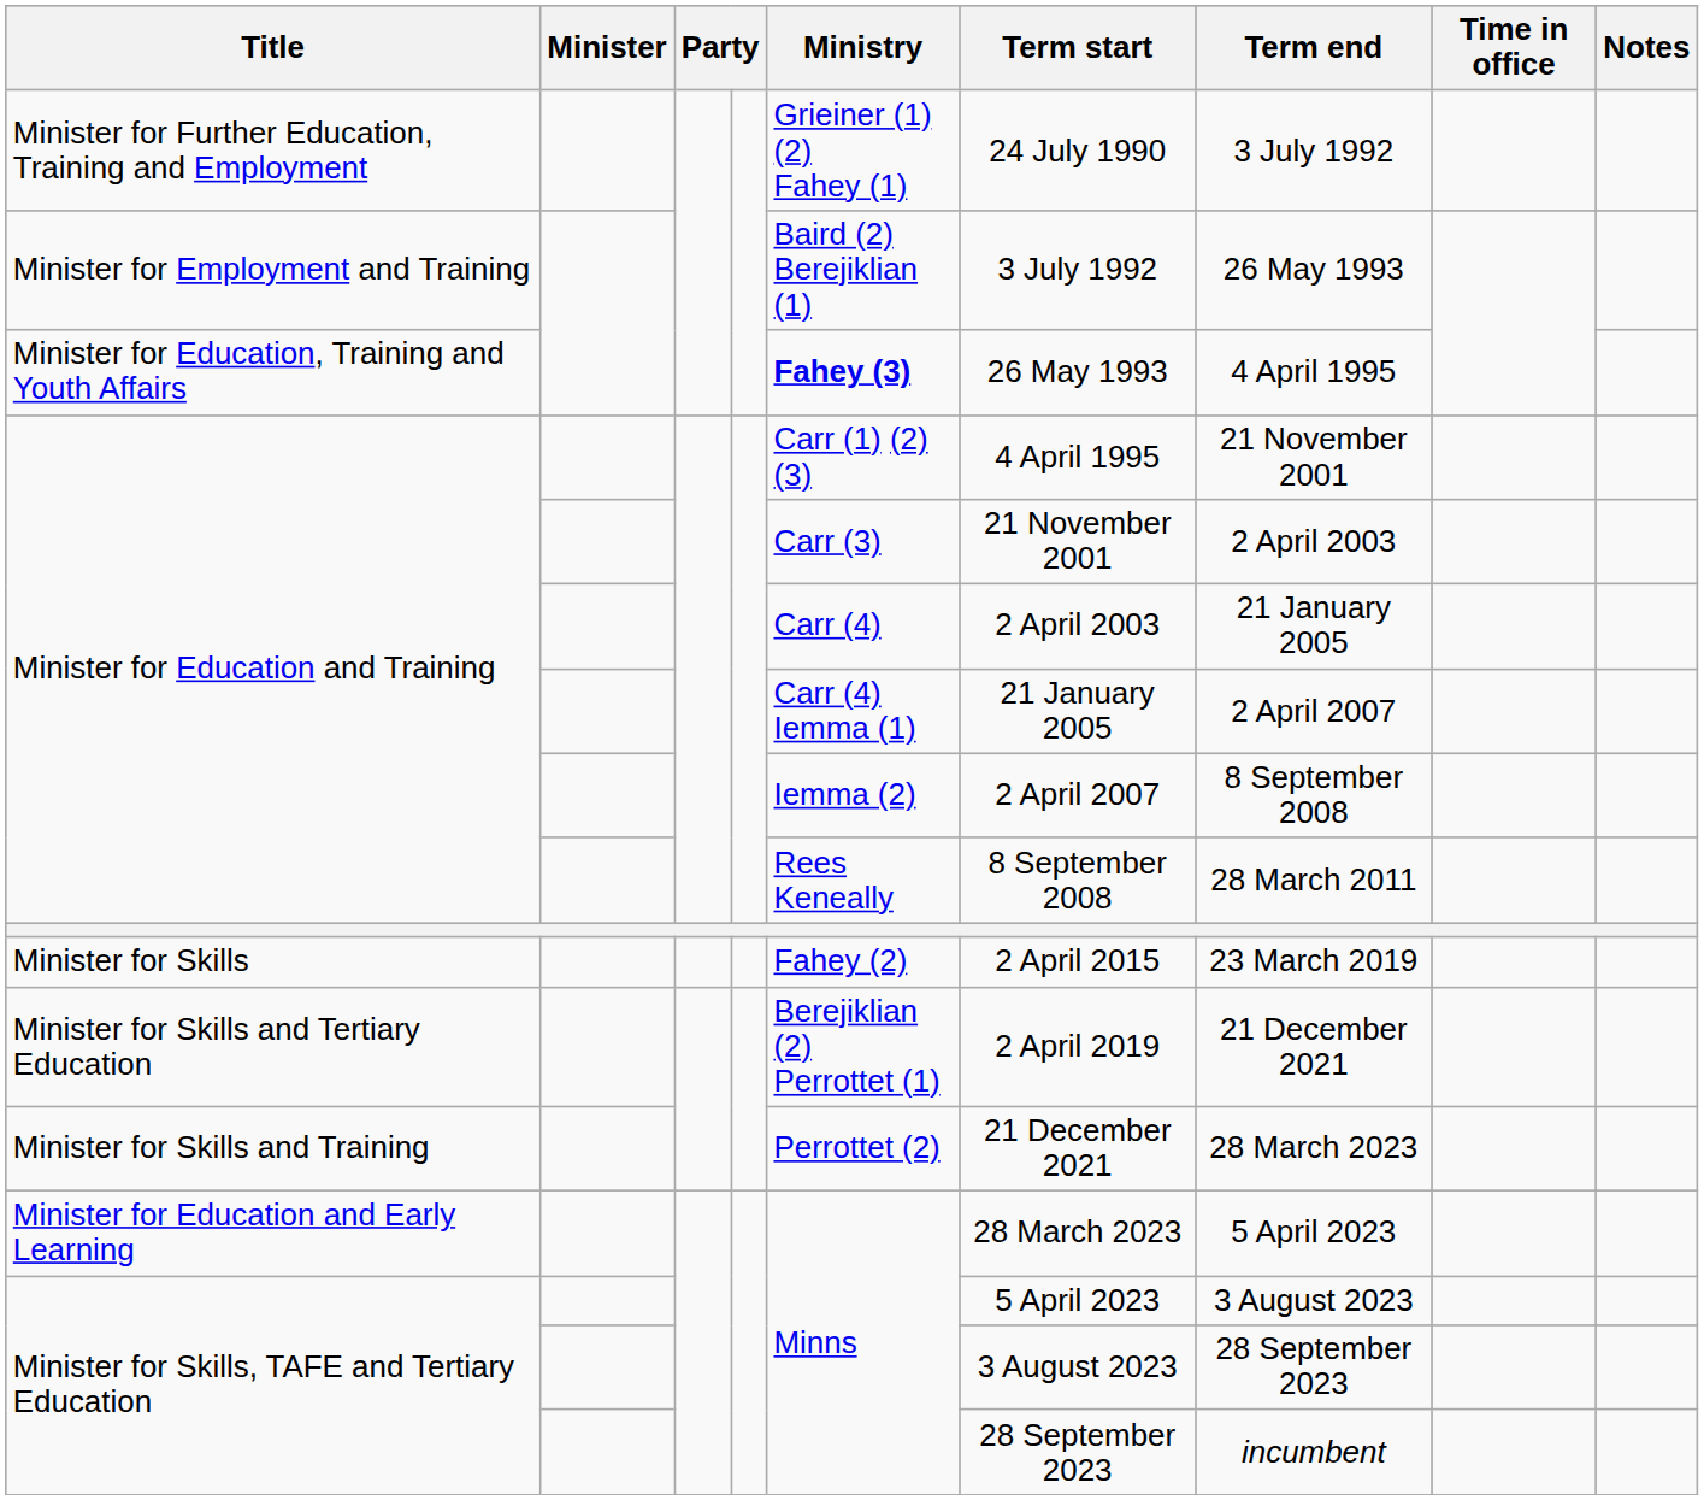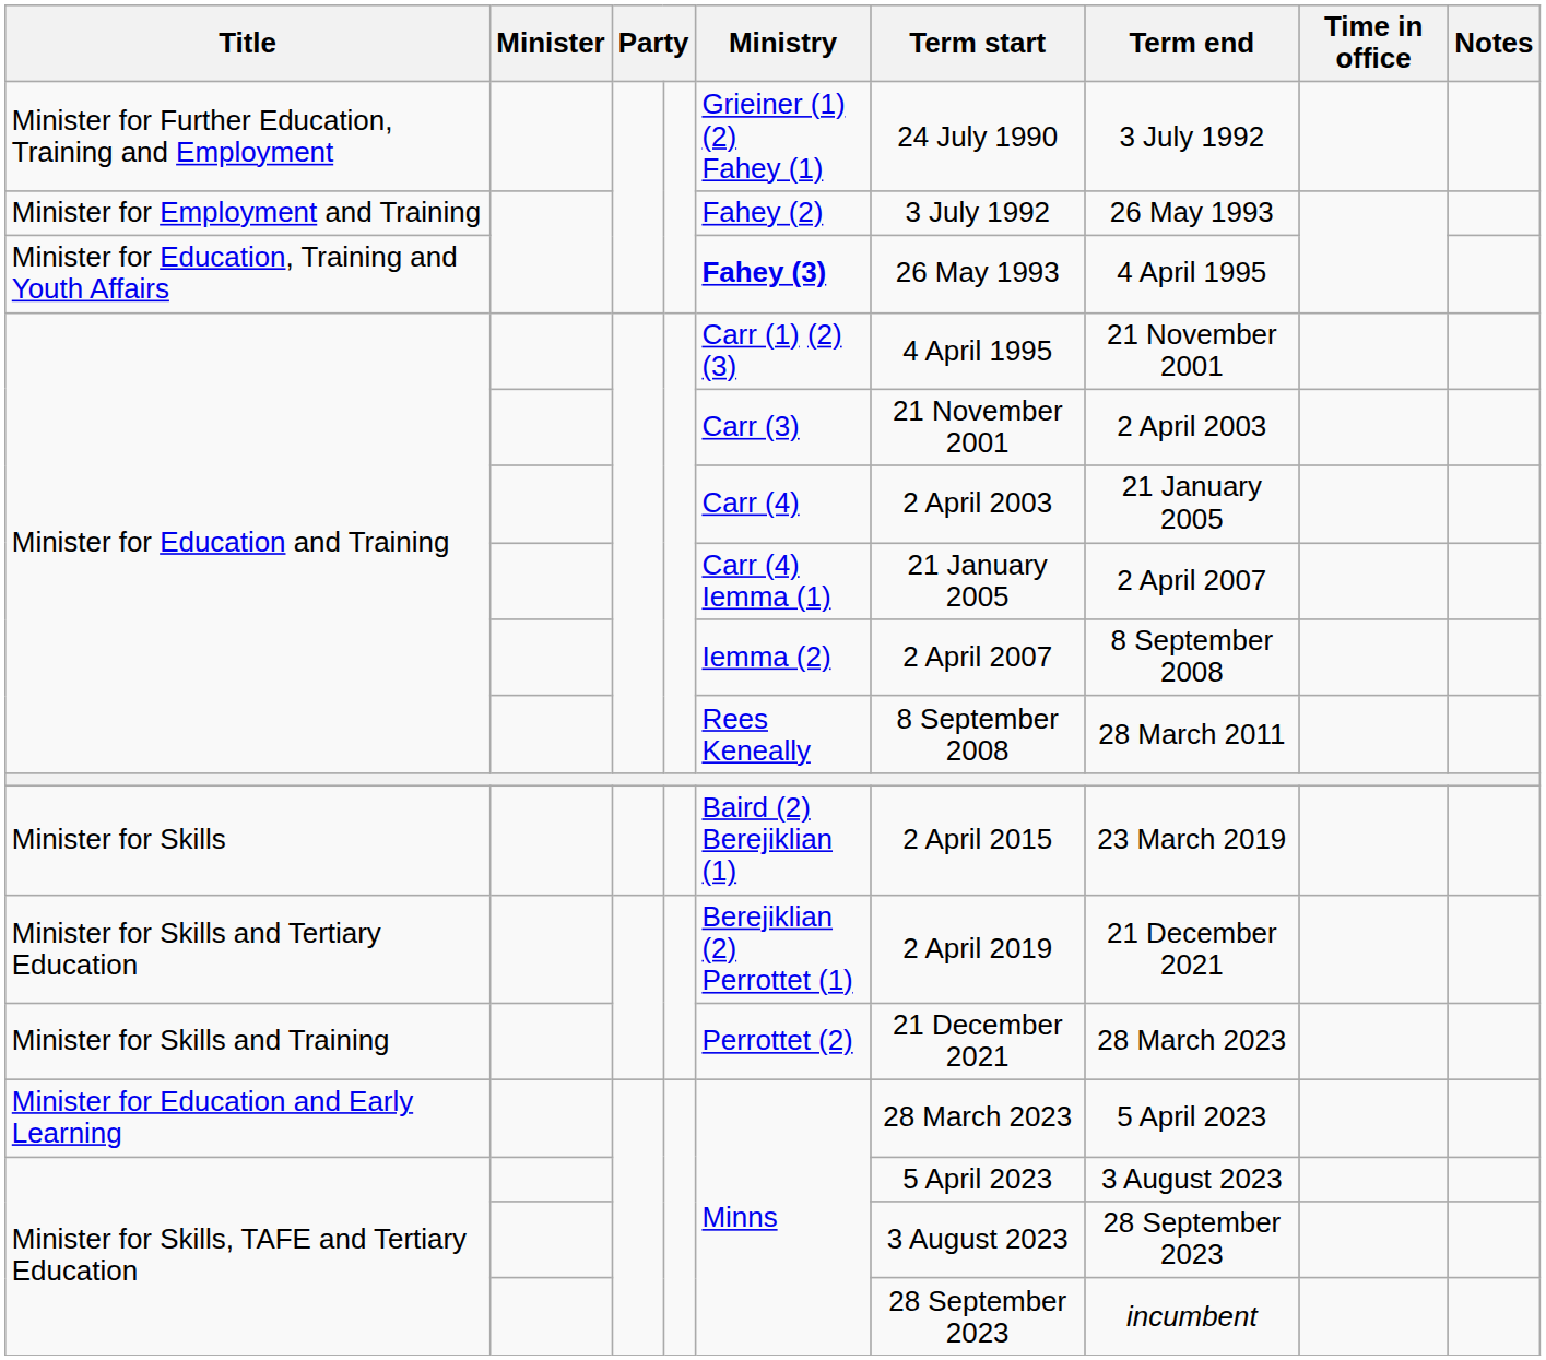Minister for Employment and Training | Ministry: Baird (2) Berejiklian (1) -> Fahey (2)
Minister for Skills | Ministry: Fahey (2) -> Baird (2) Berejiklian (1)
